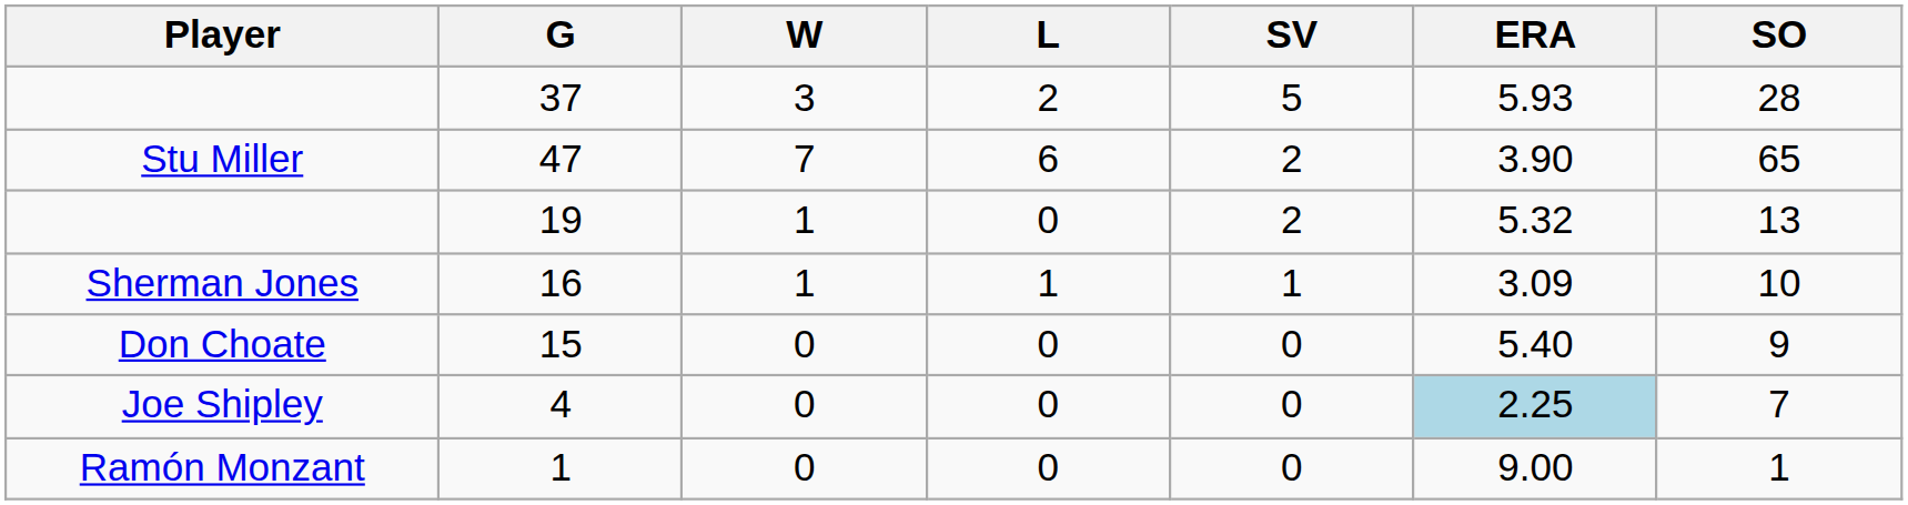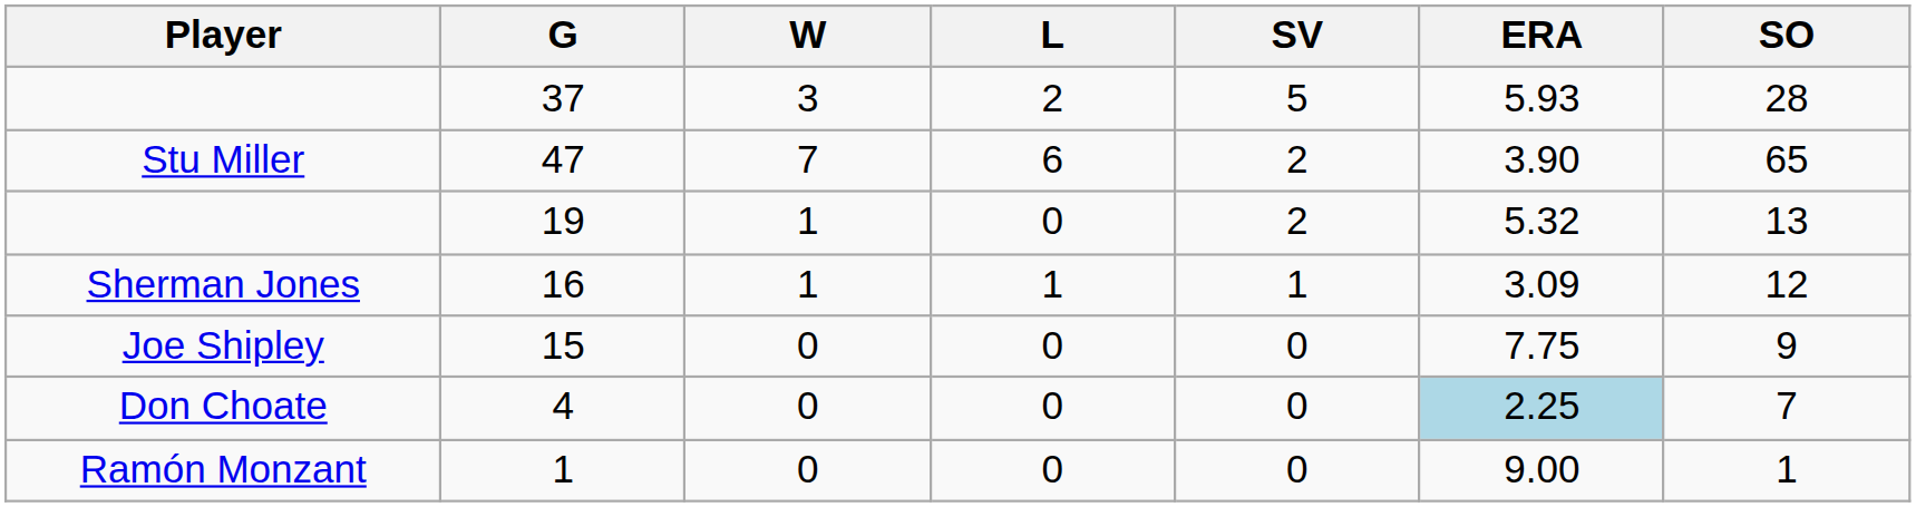16 | SO: 10 -> 12
15 | Player: Don Choate -> Joe Shipley
15 | ERA: 5.40 -> 7.75
4 | Player: Joe Shipley -> Don Choate
